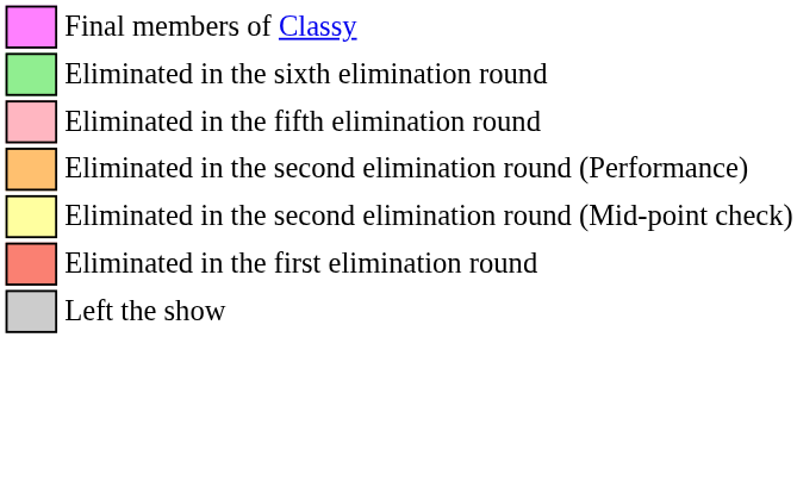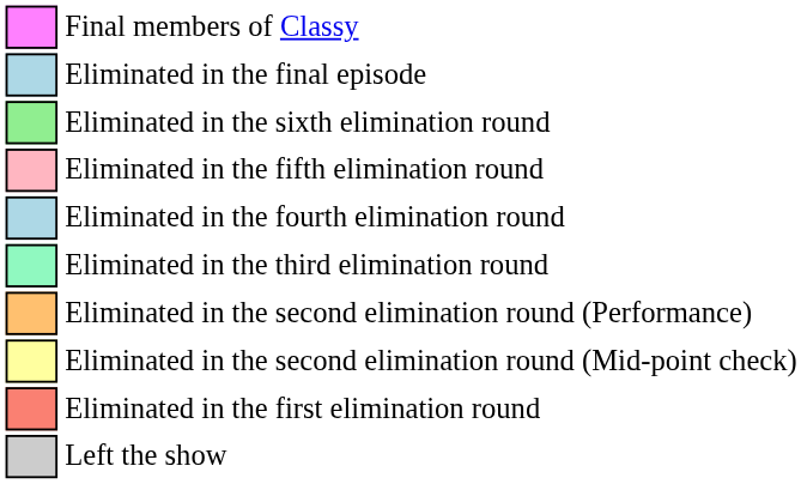+ row: Eliminated in the final episode
+ row: Eliminated in the fourth elimination round
+ row: Eliminated in the third elimination round
